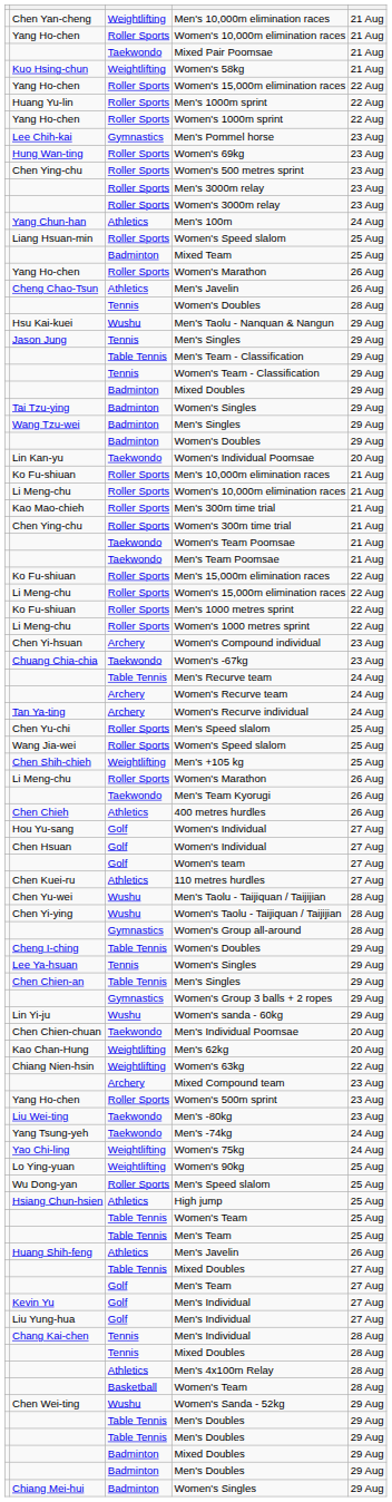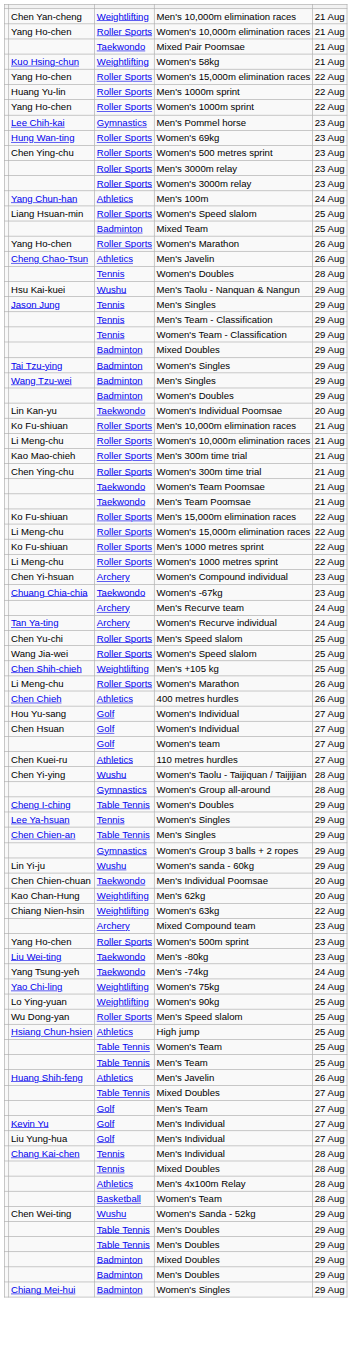Men's Team - Classification | column 3: Table Tennis -> Tennis
Men's Recurve team | column 3: Table Tennis -> Archery
- row: Archery | Women's Recurve team | 24 Aug
- row: Taekwondo | Men's Team Kyorugi | 26 Aug
- row: Chen Yu-wei | Wushu | Men's Taolu - Taijiquan / Taijijian | 28 Aug
